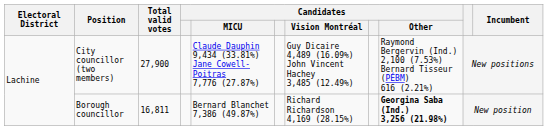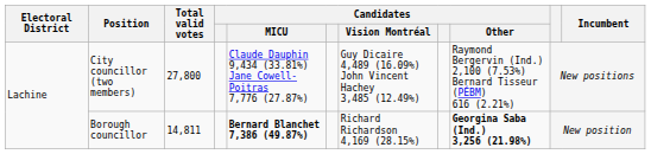City councillor (two members) | Total valid votes: 27,900 -> 27,800
Borough councillor | Total valid votes: 16,811 -> 14,811
Borough councillor | Candidates / MICU: normal -> bold
